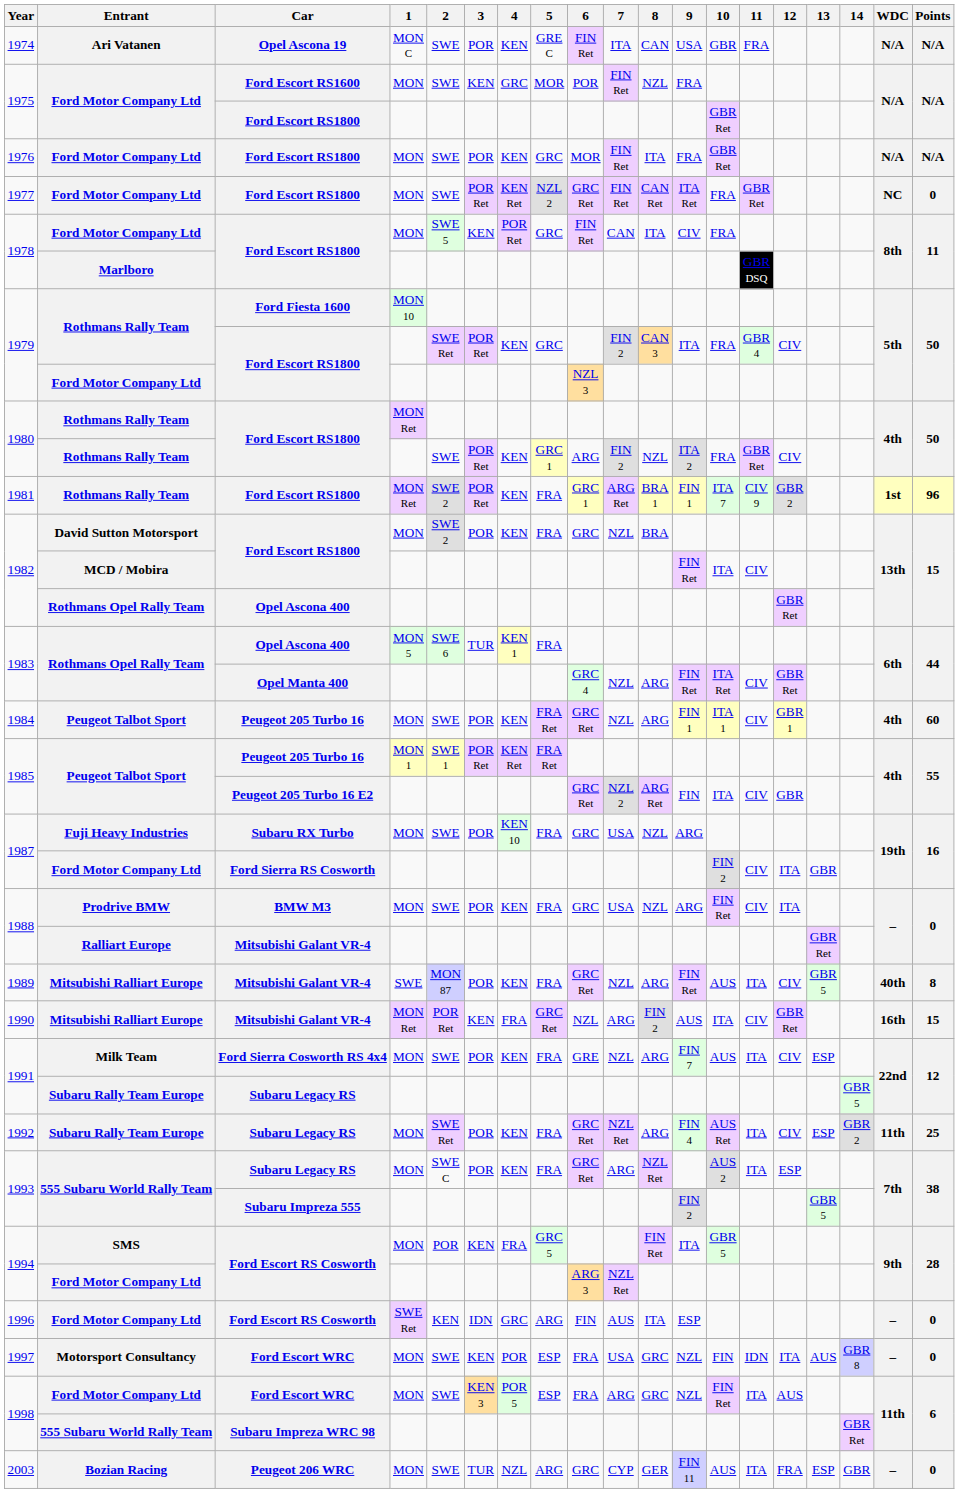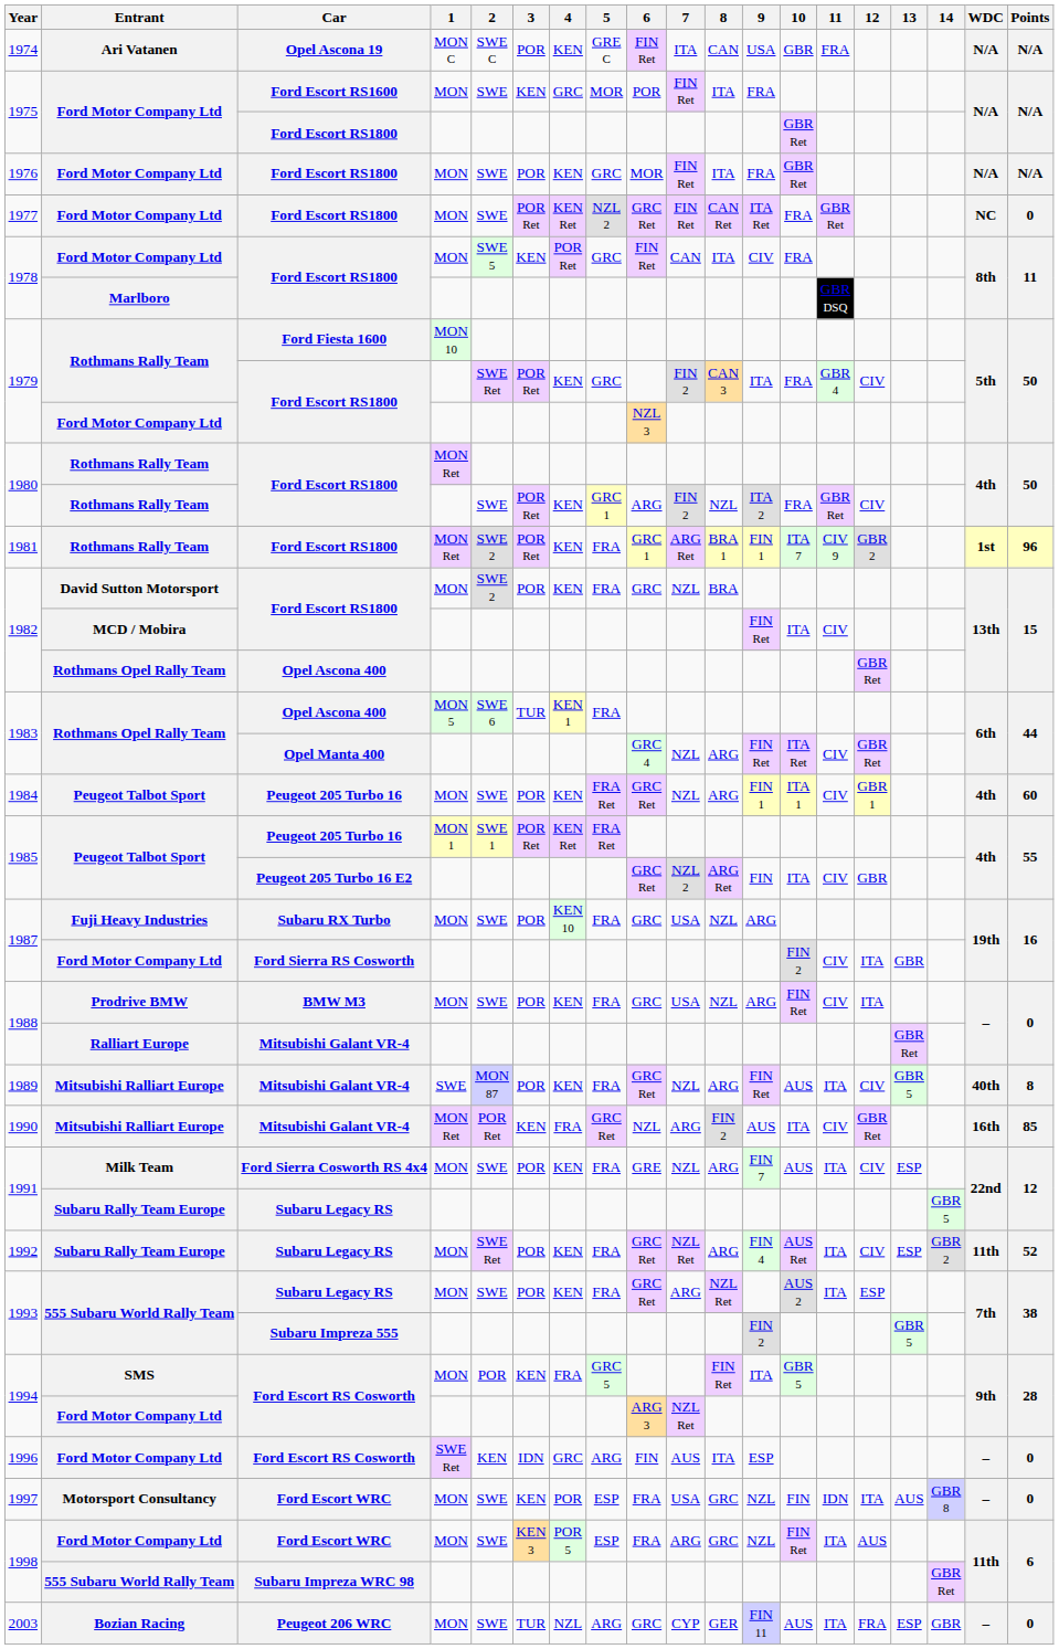1974 | 2: SWE -> SWE C
1975 / MON | 8: NZL -> ITA
1990 | Points: 15 -> 85
1992 | Points: 25 -> 52
1993 / MON | 2: SWE C -> SWE
